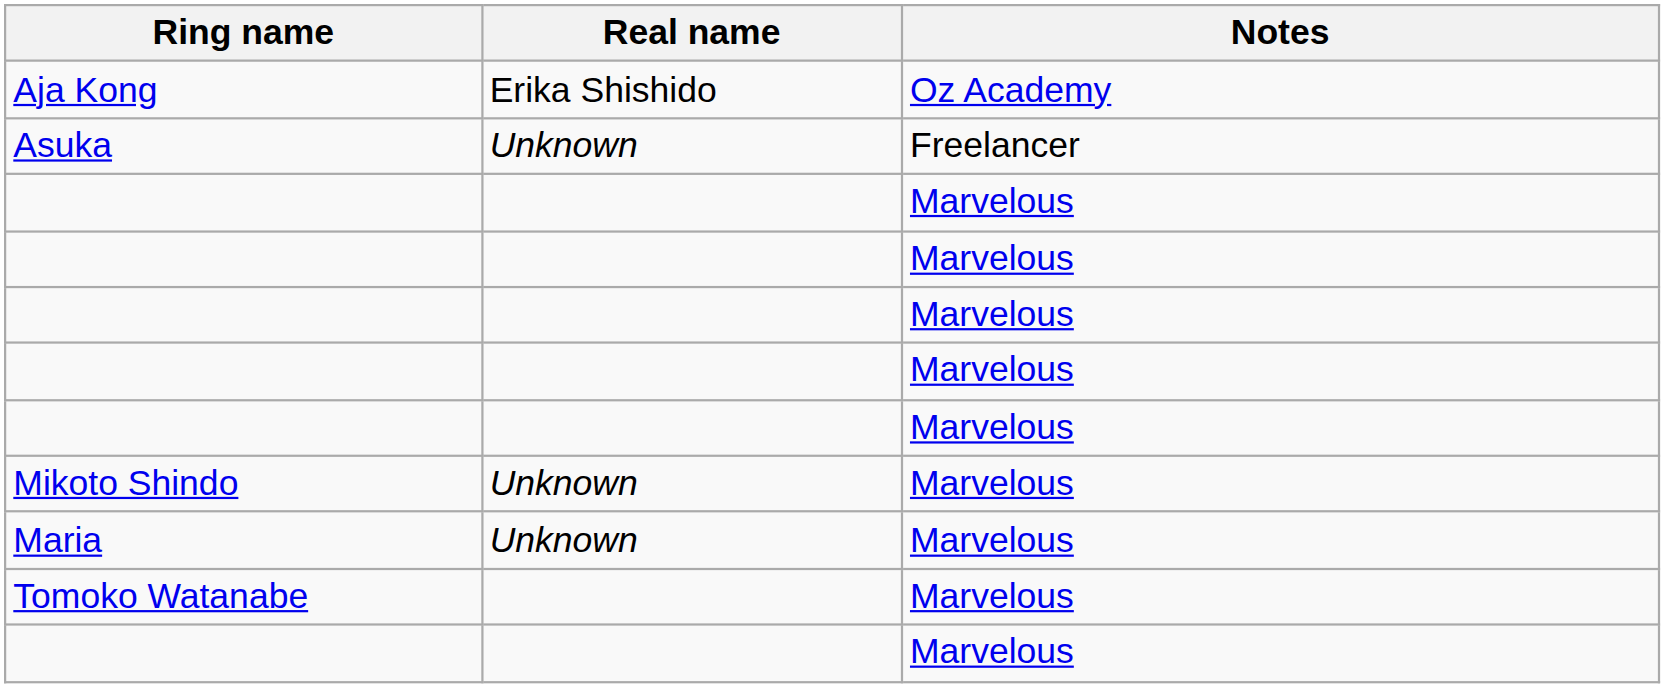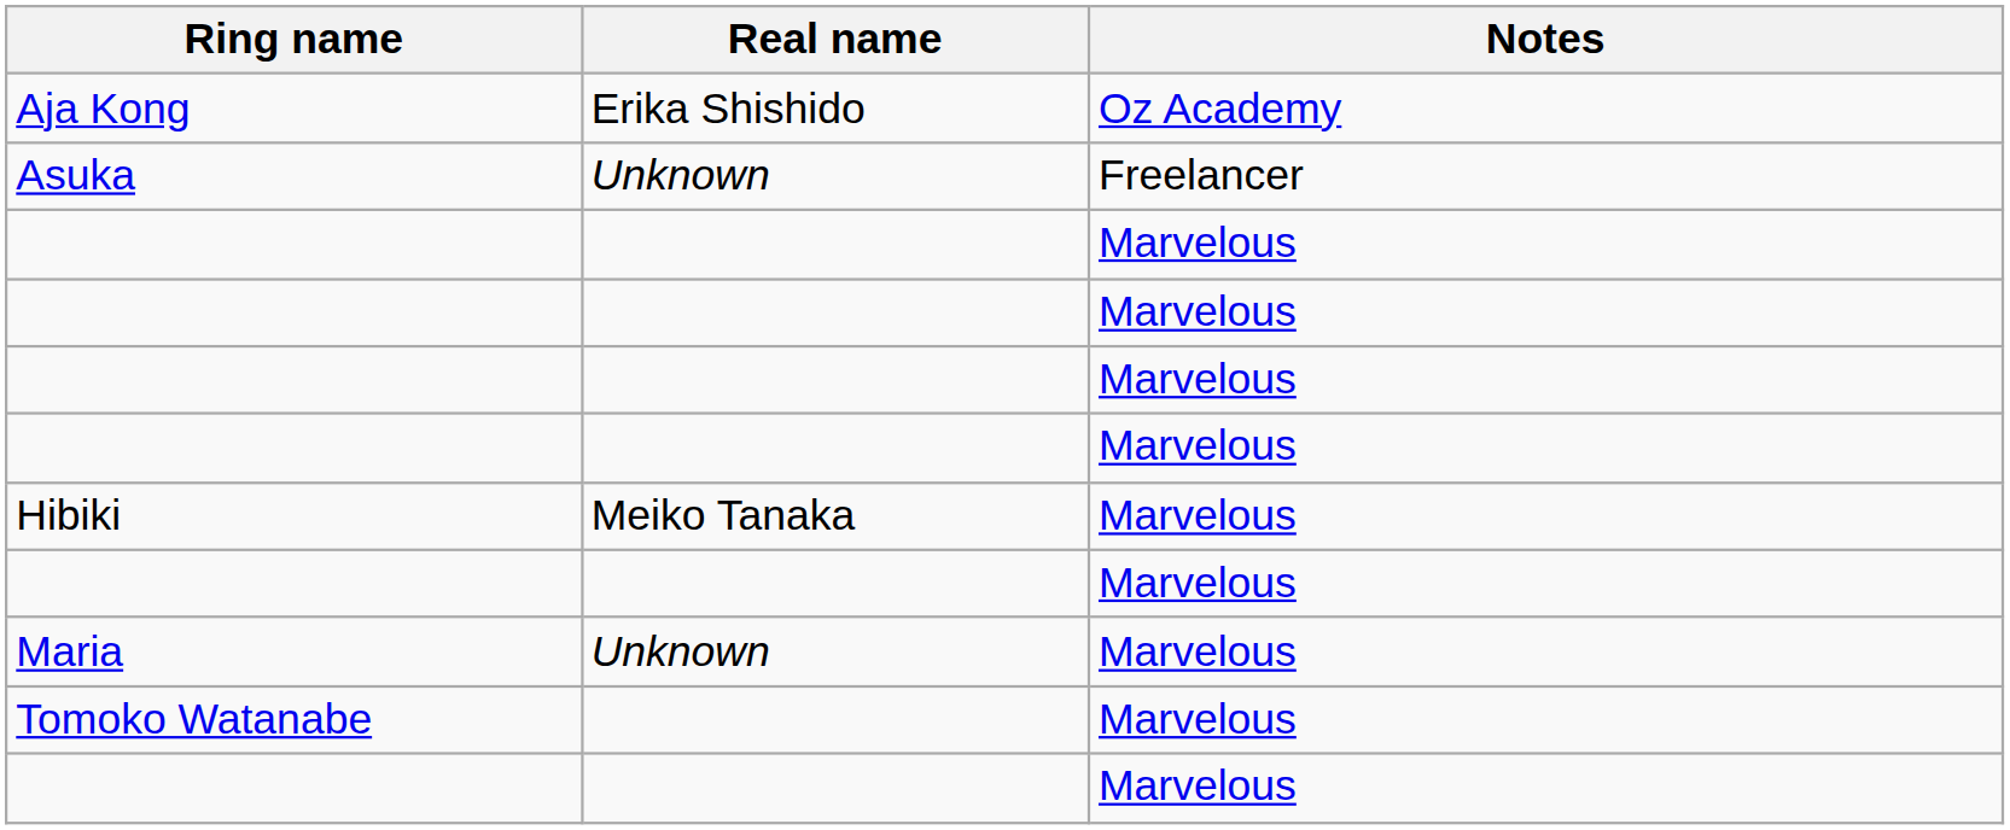+ row: Hibiki | Meiko Tanaka | Marvelous
- row: Mikoto Shindo | Unknown | Marvelous
